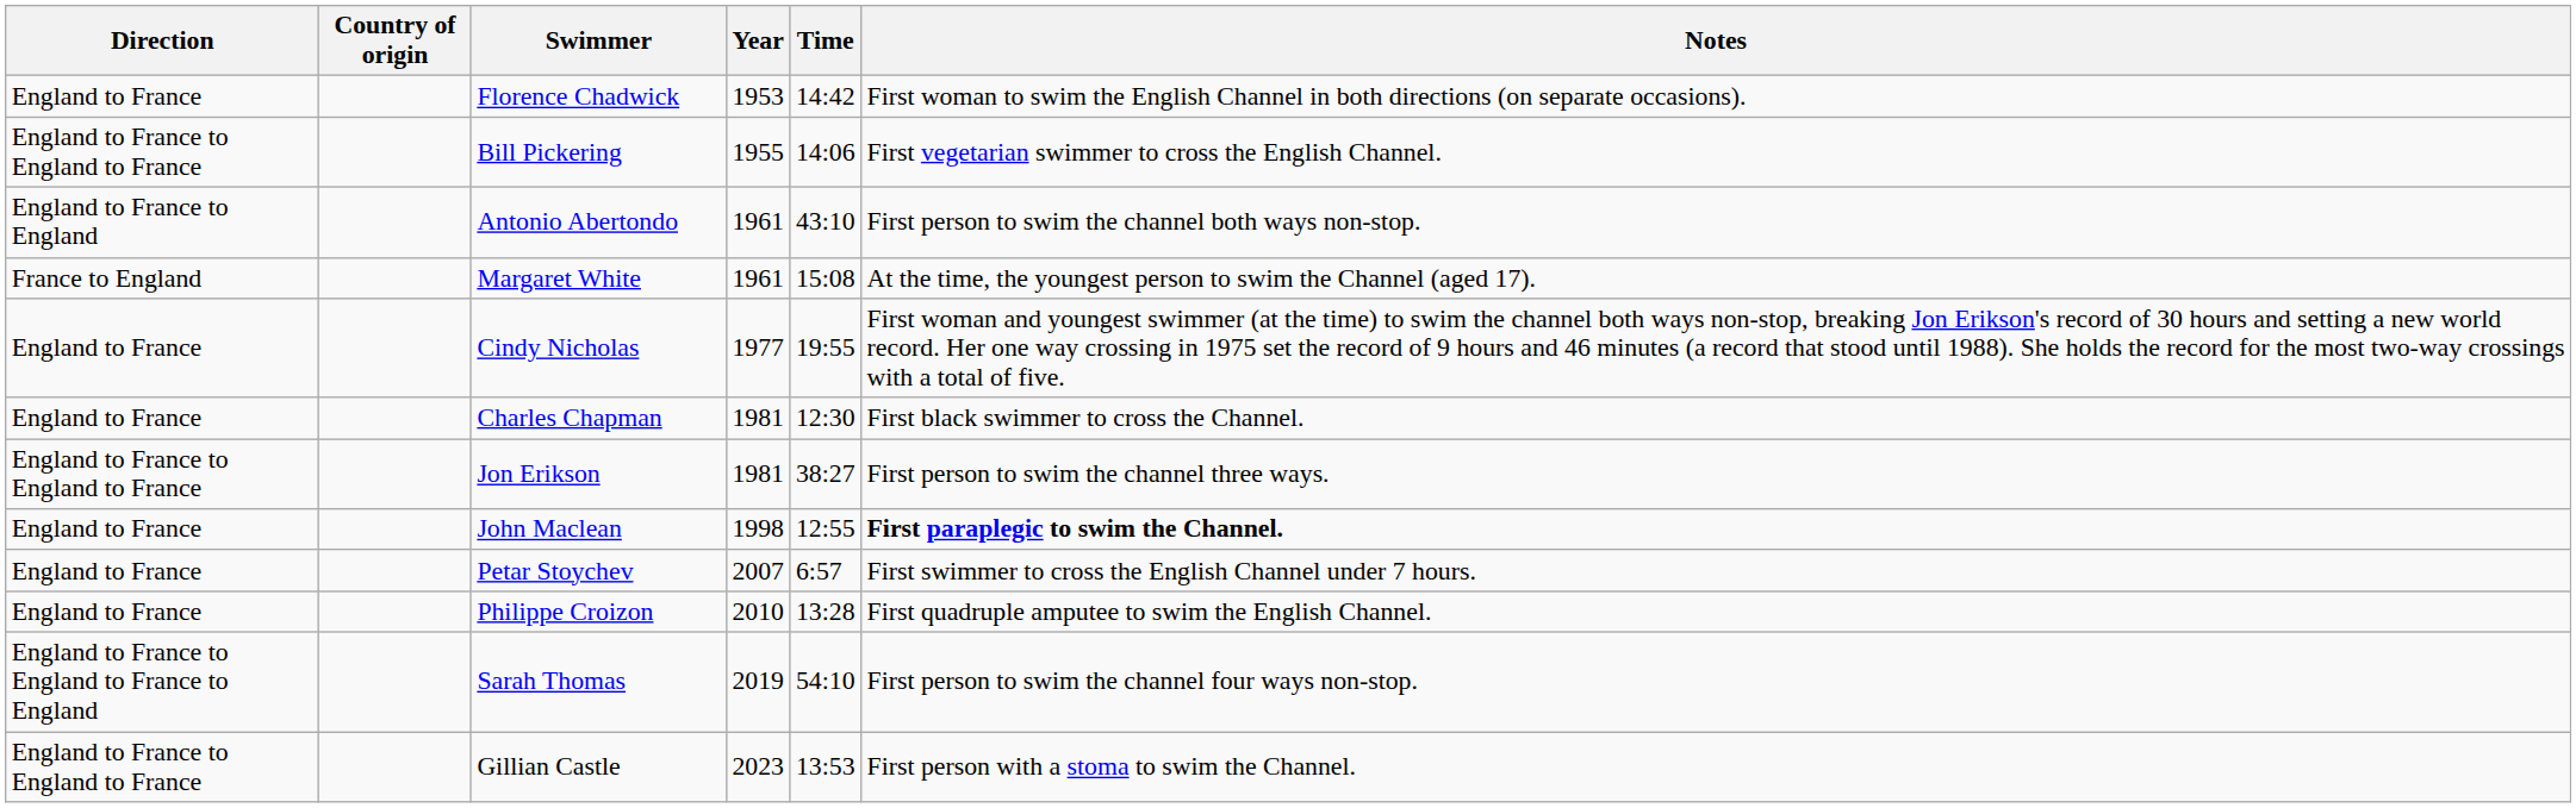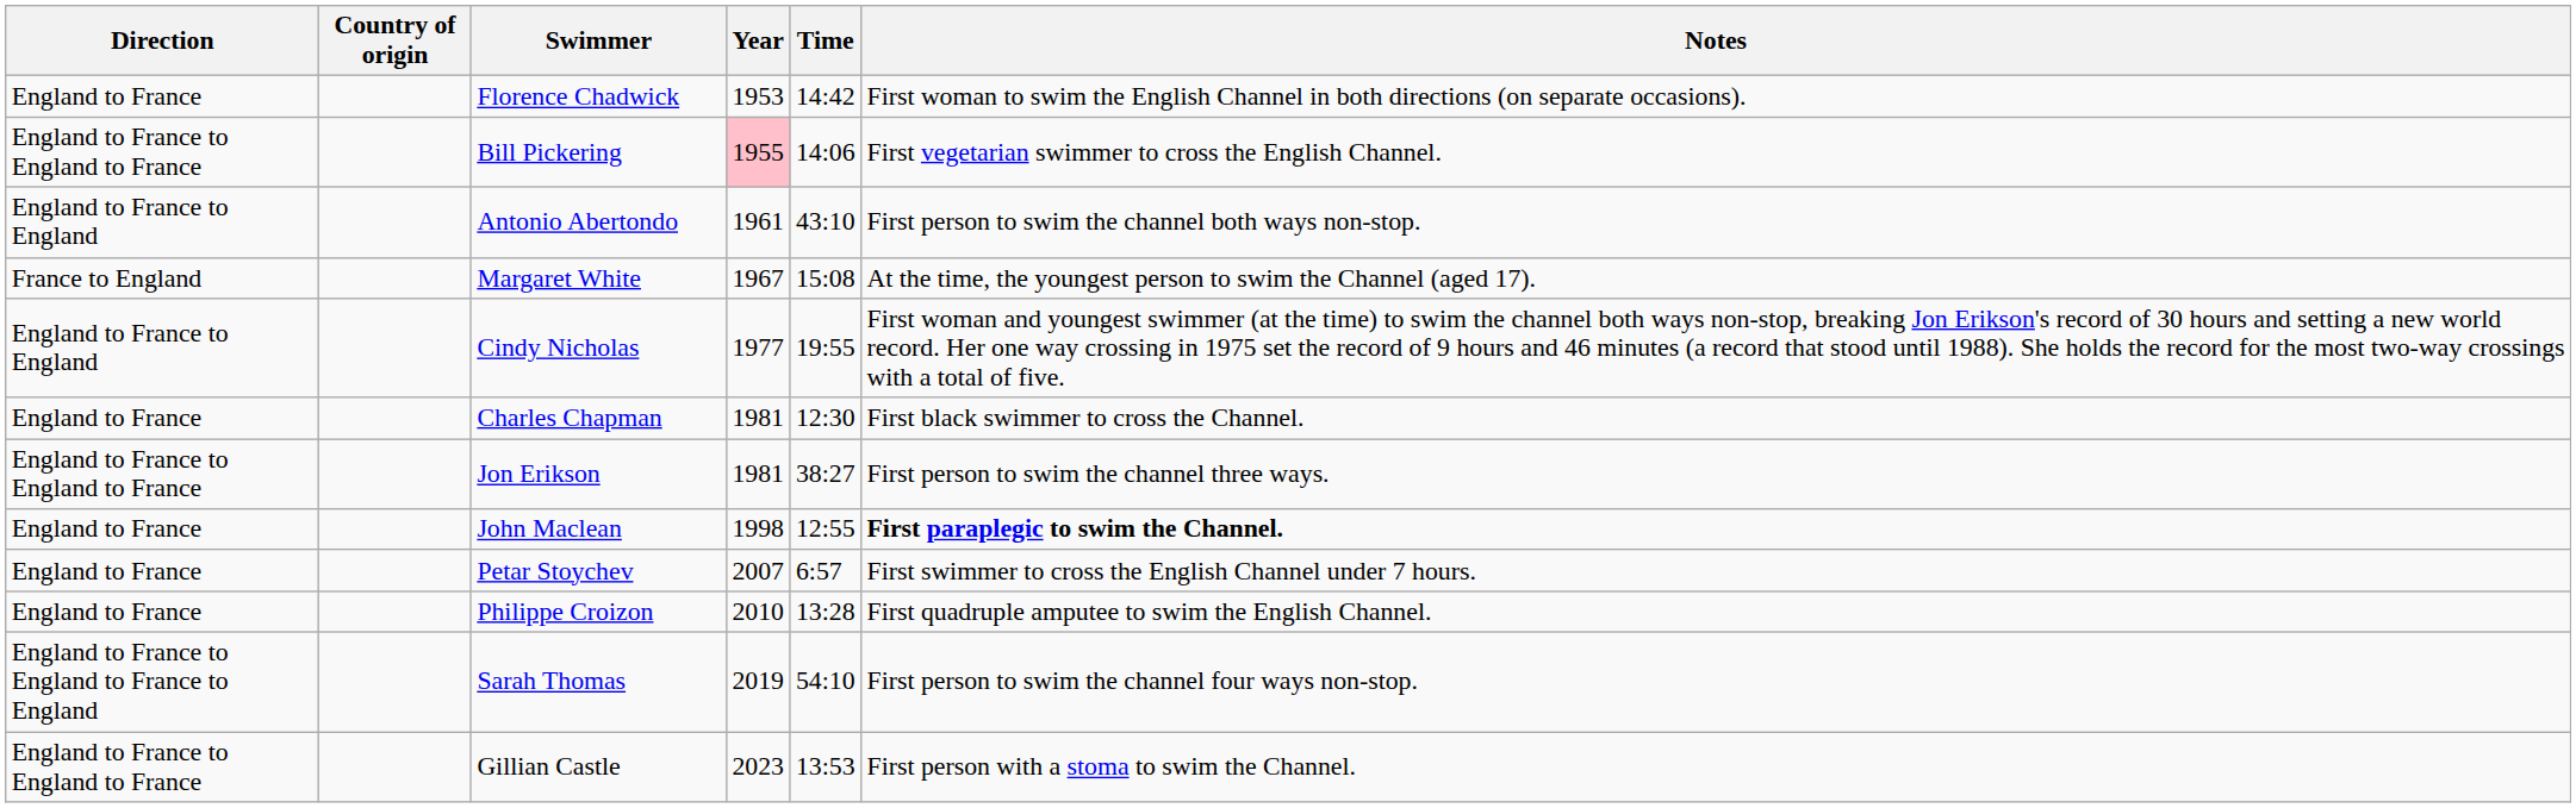Bill Pickering | Year: no background -> pink background
Margaret White | Year: 1961 -> 1967
Cindy Nicholas | Direction: England to France -> England to France to England
